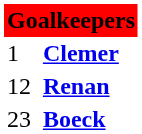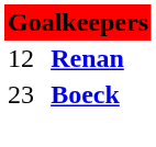- row: 1 | Clemer
